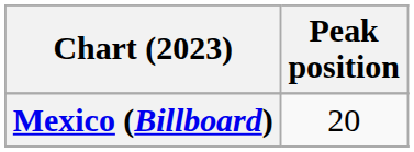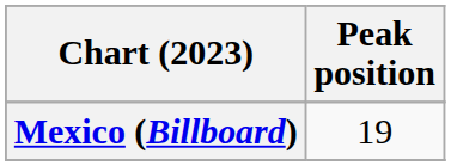Mexico (Billboard) | Peak position: 20 -> 19
